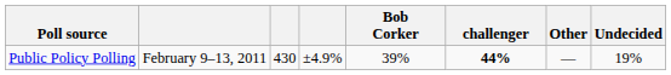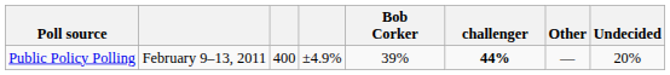Public Policy Polling | column 3: 430 -> 400
Public Policy Polling | Undecided: 19% -> 20%
